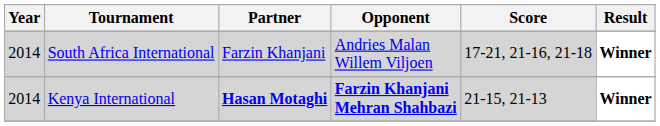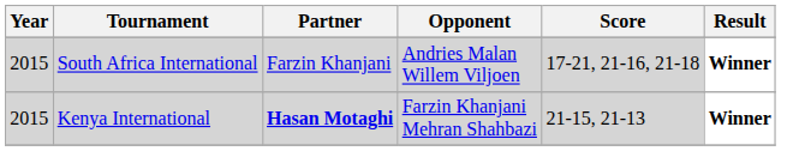South Africa International | Year: 2014 -> 2015
Kenya International | Year: 2014 -> 2015
Kenya International | Opponent: bold -> normal
